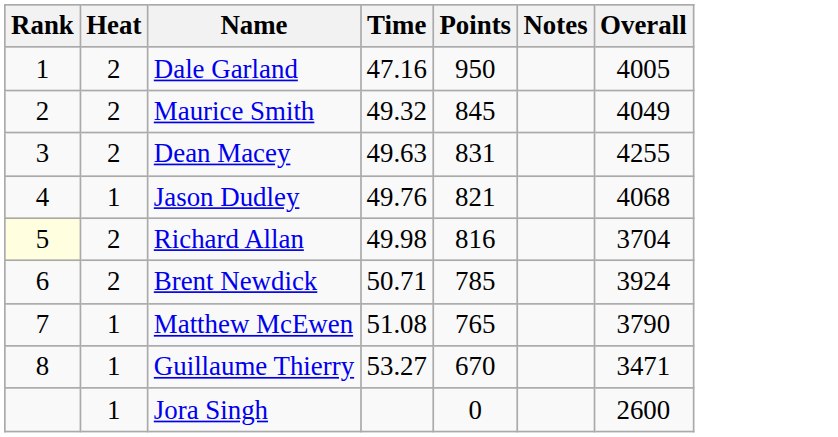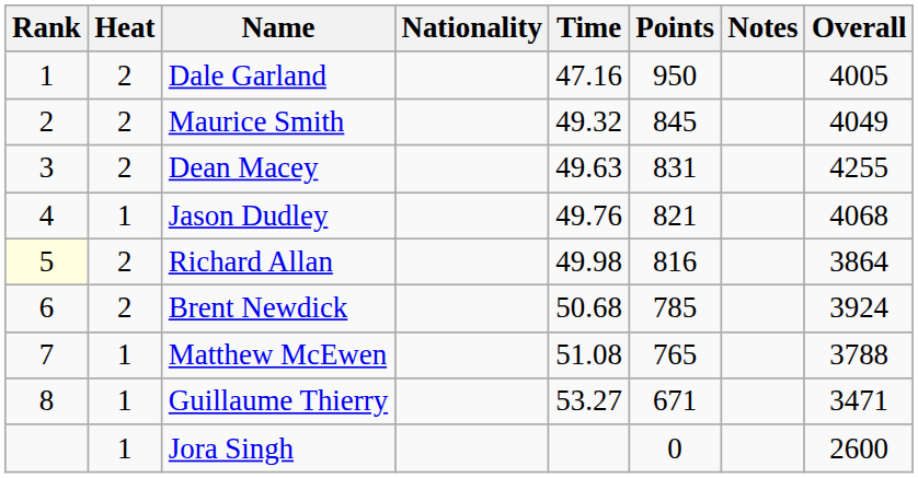+ column: Nationality
Richard Allan | Overall: 3704 -> 3864
Brent Newdick | Time: 50.71 -> 50.68
Matthew McEwen | Overall: 3790 -> 3788
Guillaume Thierry | Points: 670 -> 671
